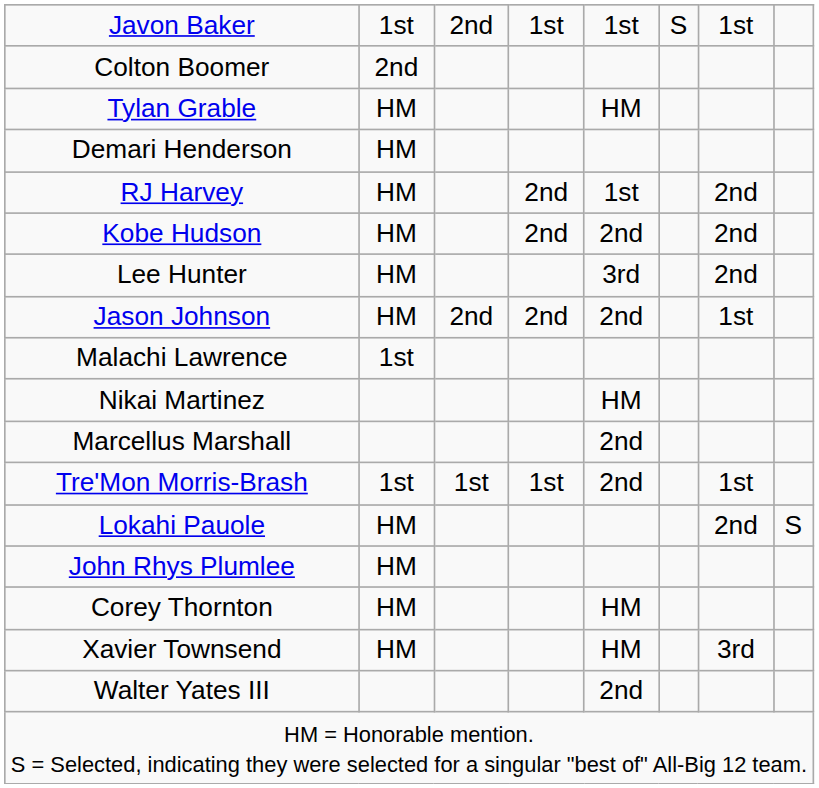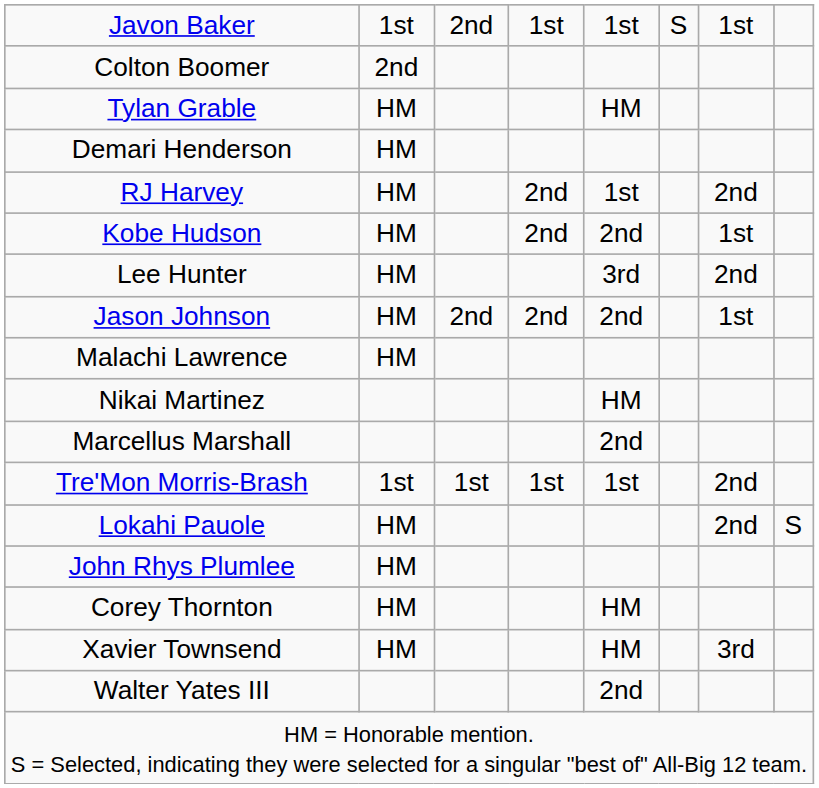Kobe Hudson | column 7: 2nd -> 1st
Malachi Lawrence | column 2: 1st -> HM
Tre'Mon Morris-Brash | column 5: 2nd -> 1st
Tre'Mon Morris-Brash | column 7: 1st -> 2nd
